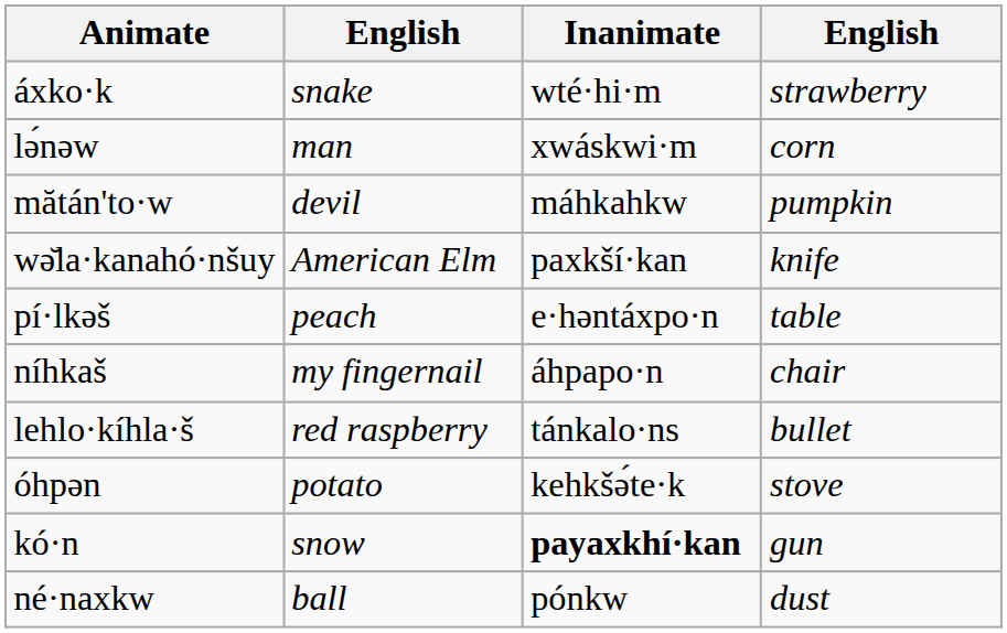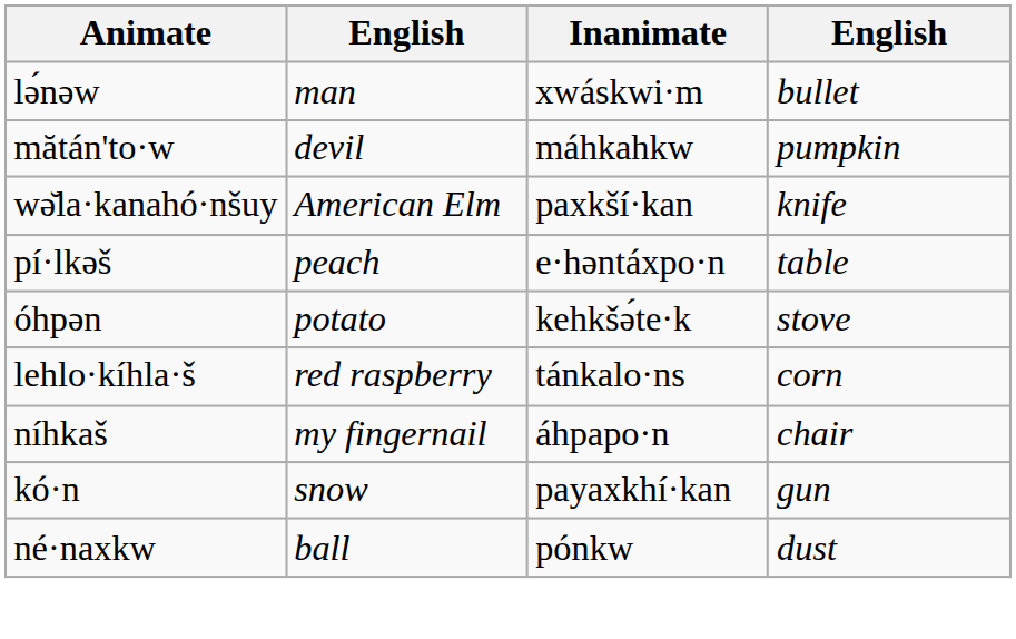- row: áxko·k | snake | wté·hi·m | strawberry
lə́nəw | column 4: corn -> bullet
rows swapped: óhpən <-> níhkaš
lehlo·kíhla·š | column 4: bullet -> corn
kó·n | Inanimate: bold -> normal
